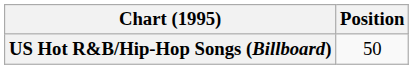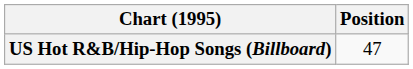US Hot R&B/Hip-Hop Songs (Billboard) | Position: 50 -> 47
